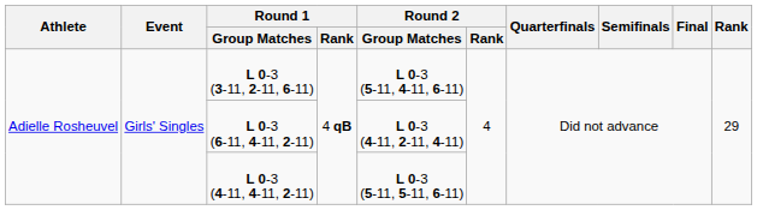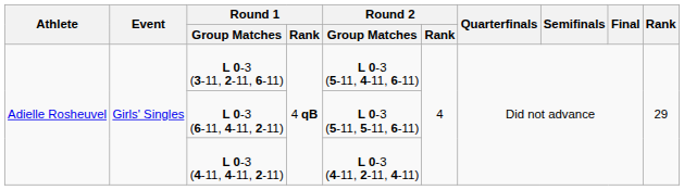L 0-3 (6-11, 4-11, 2-11) | Round 2 / Group Matches: L 0-3 (4-11, 2-11, 4-11) -> L 0-3 (5-11, 5-11, 6-11)
L 0-3 (4-11, 4-11, 2-11) | Round 2 / Group Matches: L 0-3 (5-11, 5-11, 6-11) -> L 0-3 (4-11, 2-11, 4-11)
